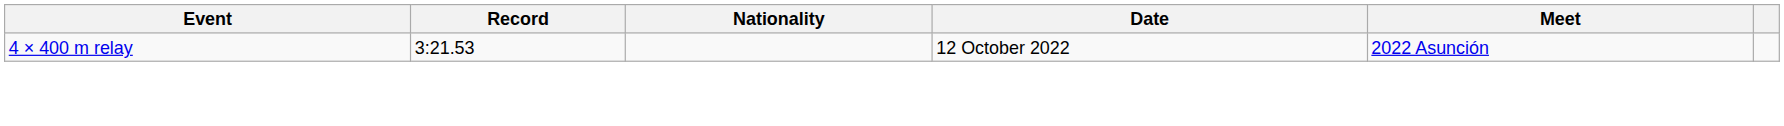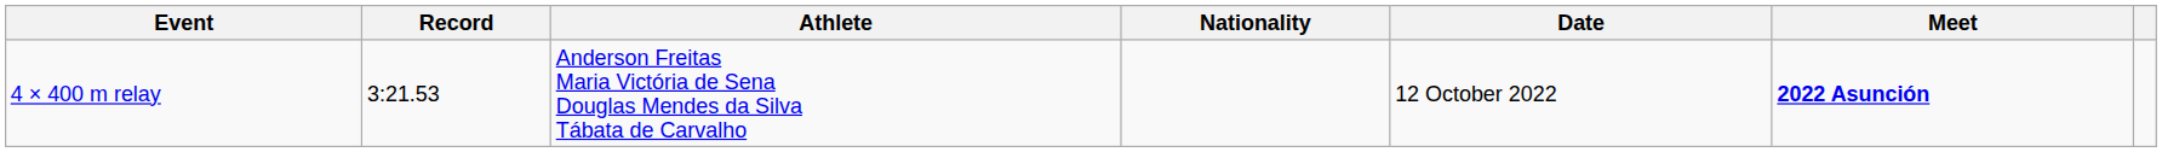+ column: Athlete | Anderson Freitas Maria Victória de Sena Douglas Mendes da Silva Tábata de Carvalho
4 × 400 m relay | Meet: normal -> bold
